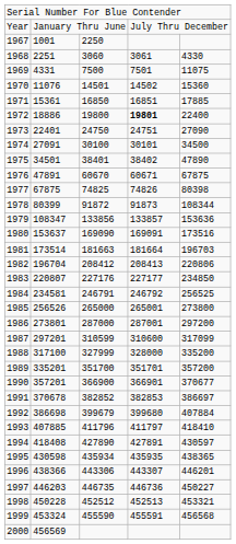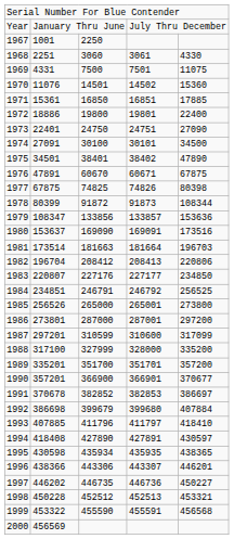1972 | column 4: bold -> normal
1984 | column 2: 234581 -> 234851
1997 | column 2: 446203 -> 446202
1999 | column 2: 453324 -> 453322
